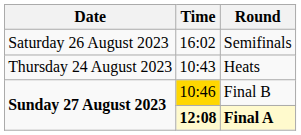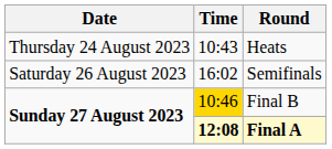rows swapped: Heats <-> Semifinals
